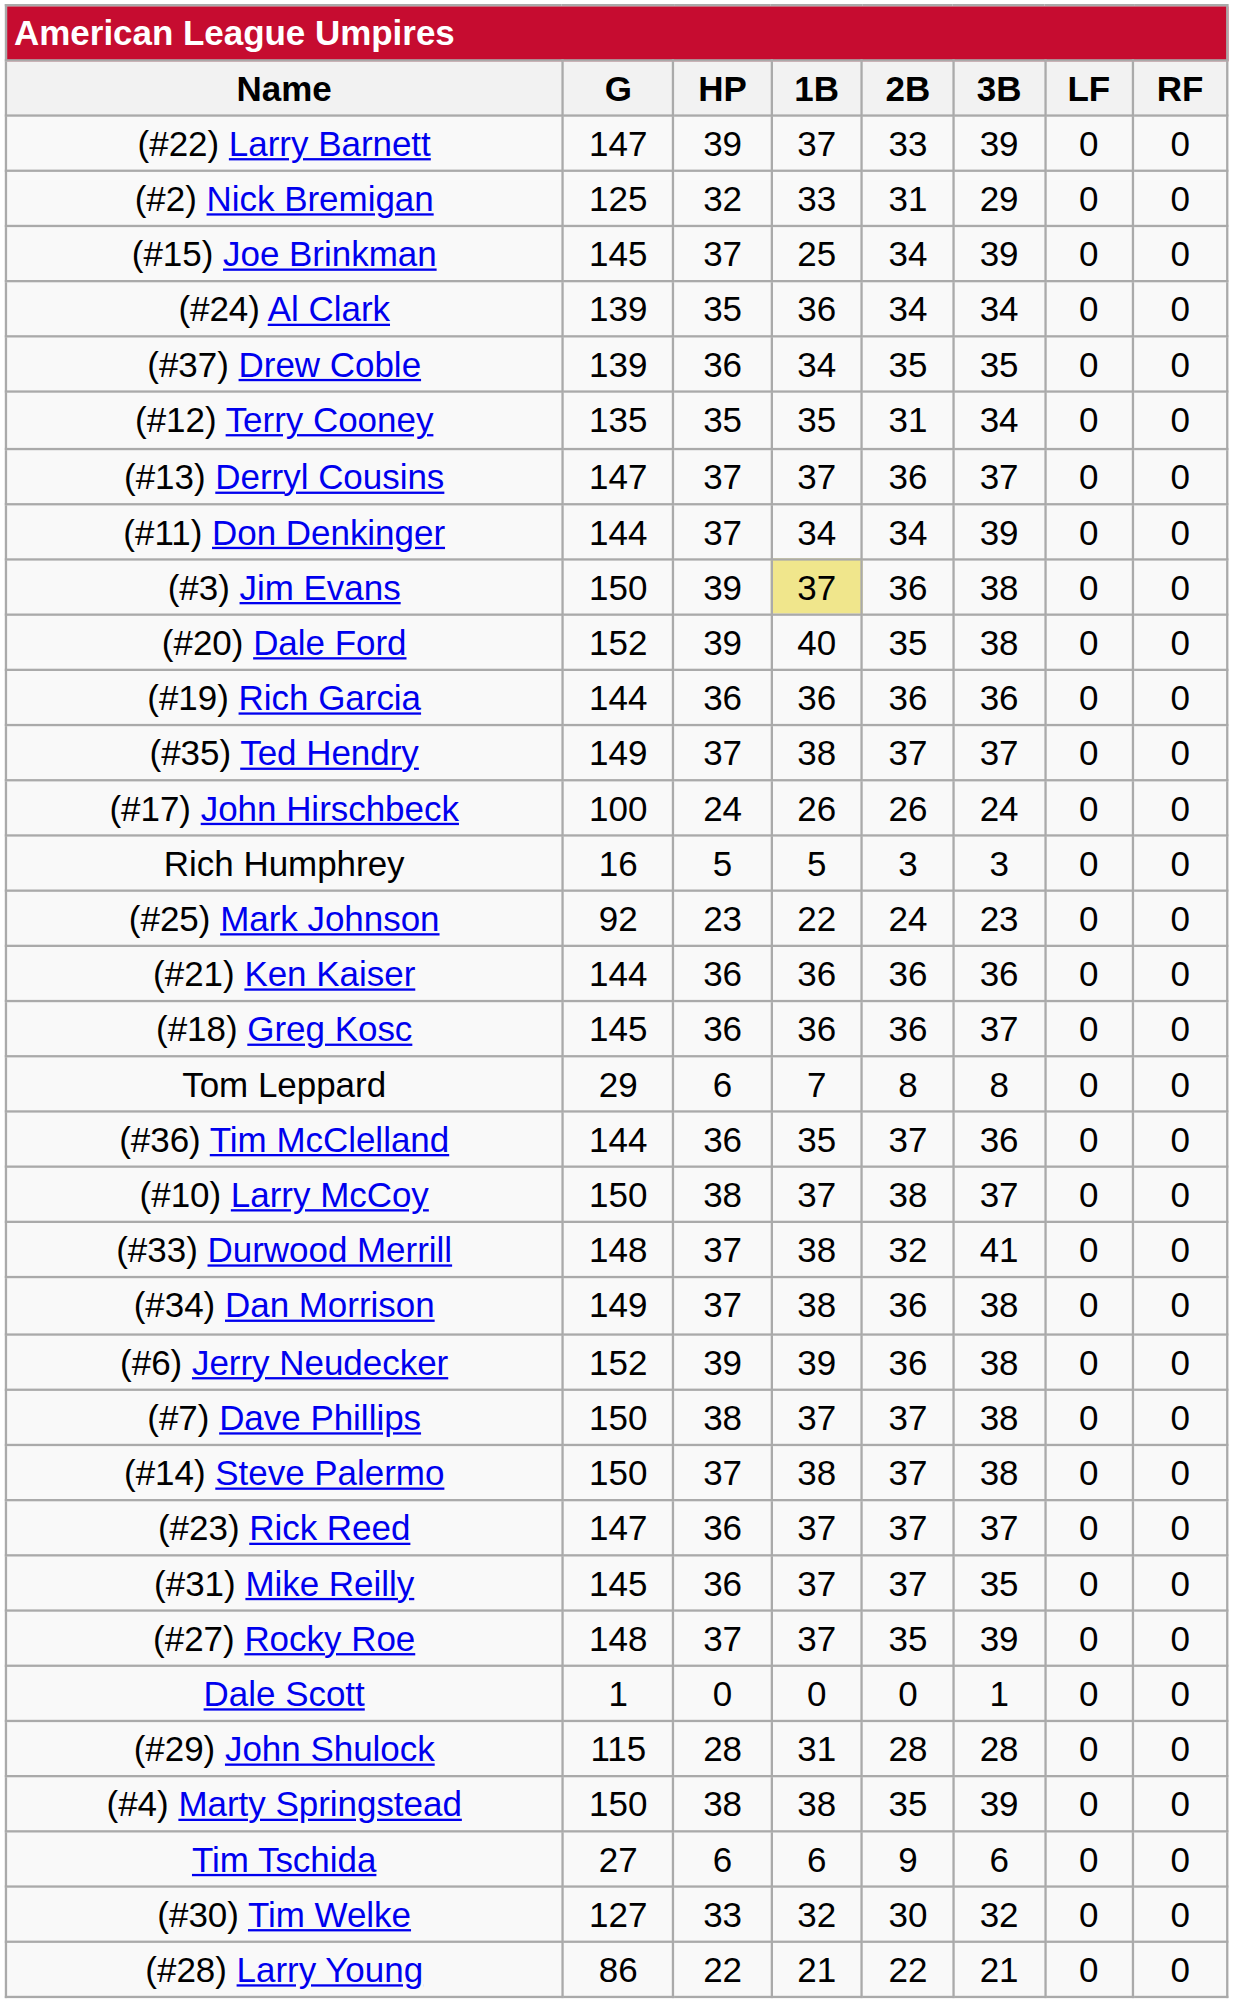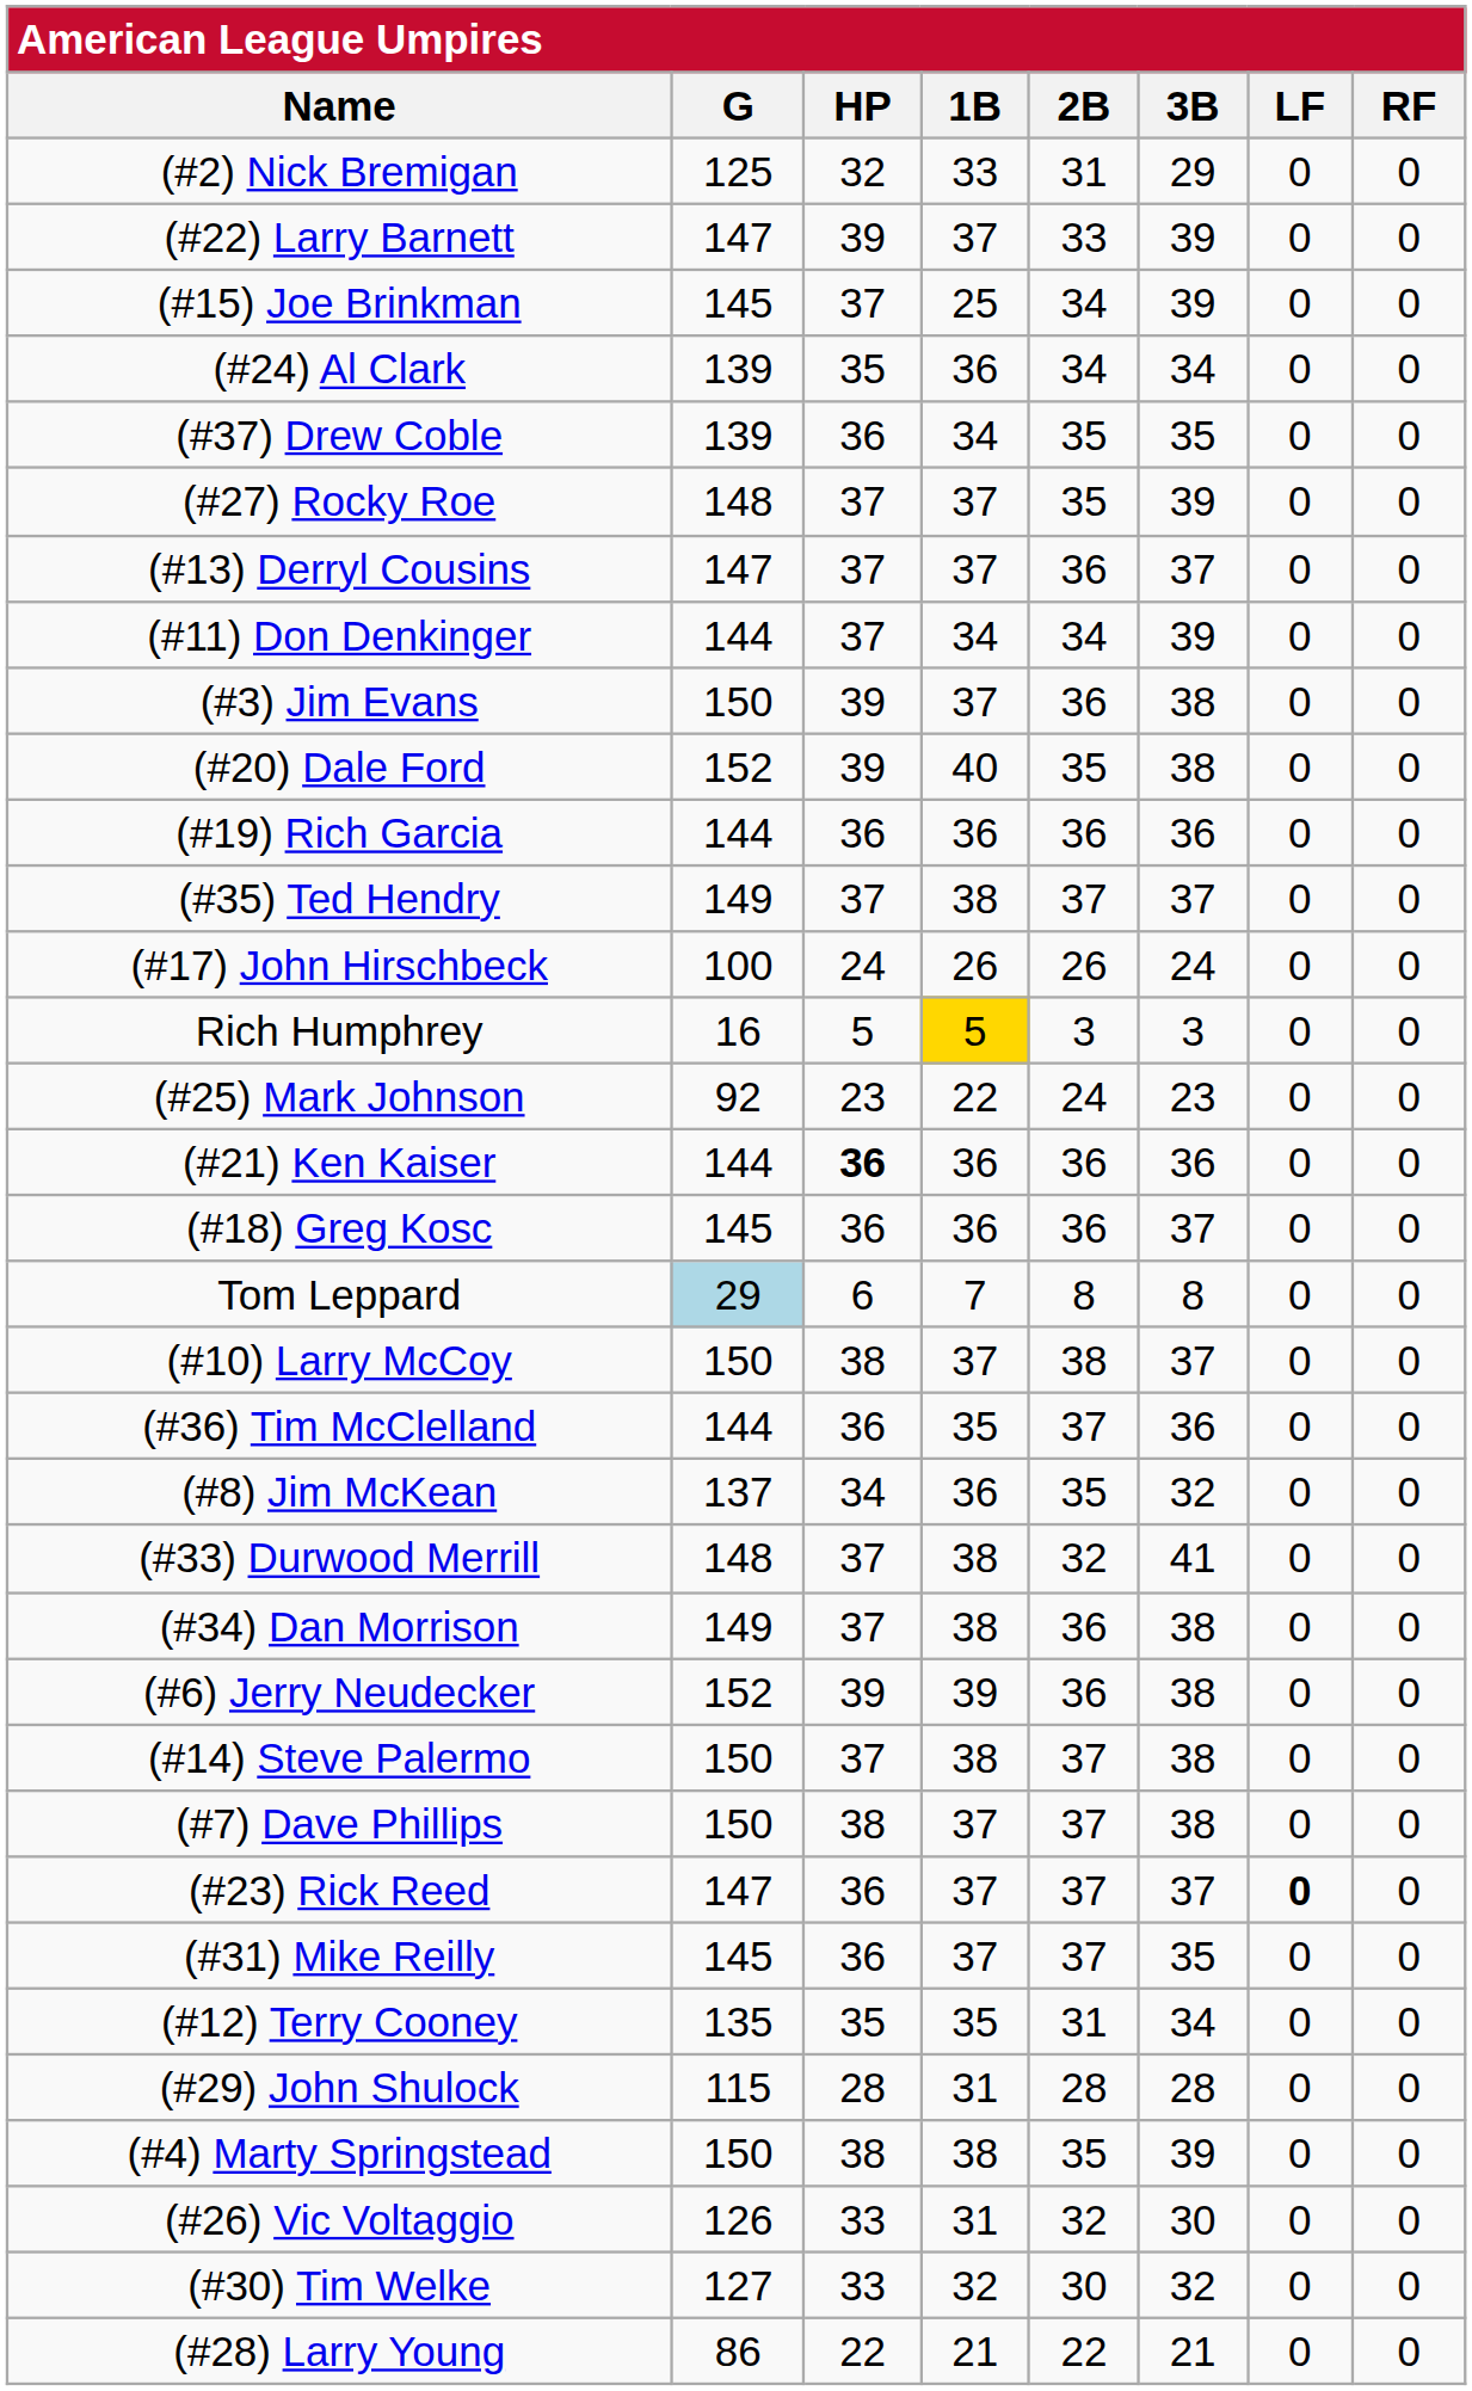rows swapped: (#22) Larry Barnett <-> (#2) Nick Bremigan
rows swapped: (#12) Terry Cooney <-> (#27) Rocky Roe
(#3) Jim Evans | 1B: khaki background -> no background
Rich Humphrey | 1B: no background -> gold background
(#21) Ken Kaiser | HP: normal -> bold
Tom Leppard | G: no background -> lightblue background
rows swapped: (#36) Tim McClelland <-> (#10) Larry McCoy
+ row: (#8) Jim McKean | 137 | 34 | 36 | 35 | 32 | 0 | 0
rows swapped: (#14) Steve Palermo <-> (#7) Dave Phillips
(#23) Rick Reed | LF: normal -> bold
- row: Dale Scott | 1 | 0 | 0 | 0 | 1 | 0 | 0
- row: Tim Tschida | 27 | 6 | 6 | 9 | 6 | 0 | 0
+ row: (#26) Vic Voltaggio | 126 | 33 | 31 | 32 | 30 | 0 | 0
